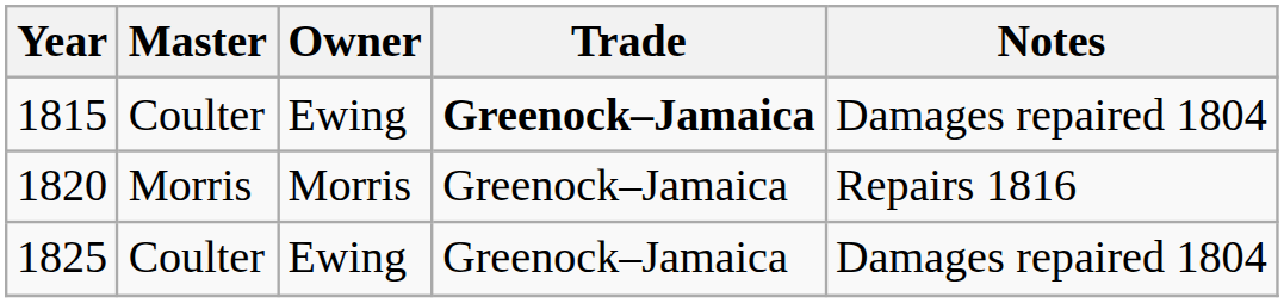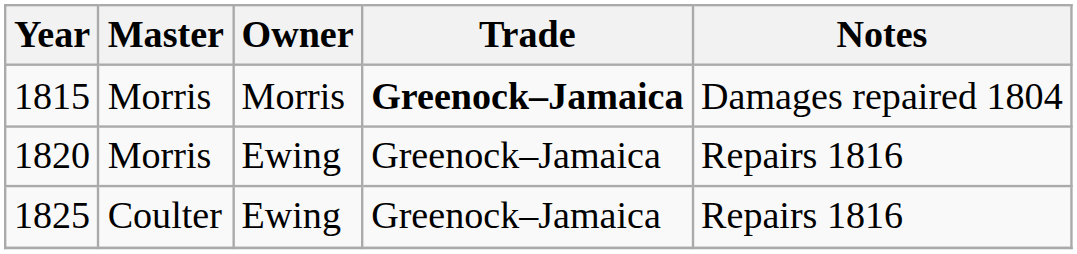1815 | Master: Coulter -> Morris
1815 | Owner: Ewing -> Morris
1820 | Owner: Morris -> Ewing
1825 | Notes: Damages repaired 1804 -> Repairs 1816
